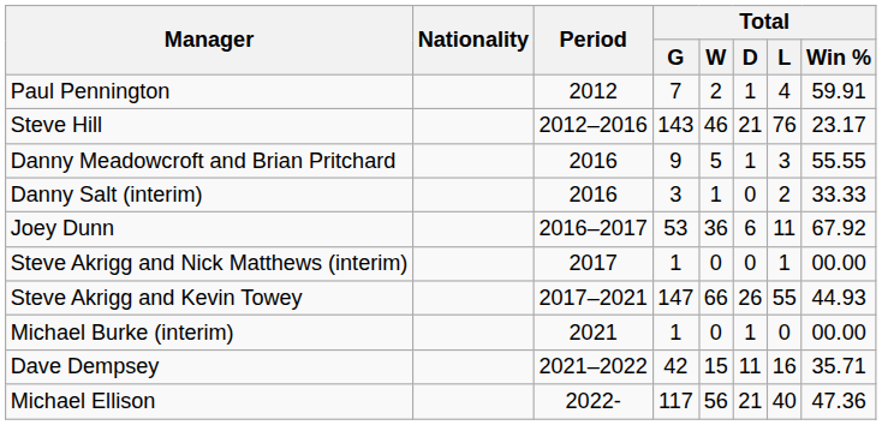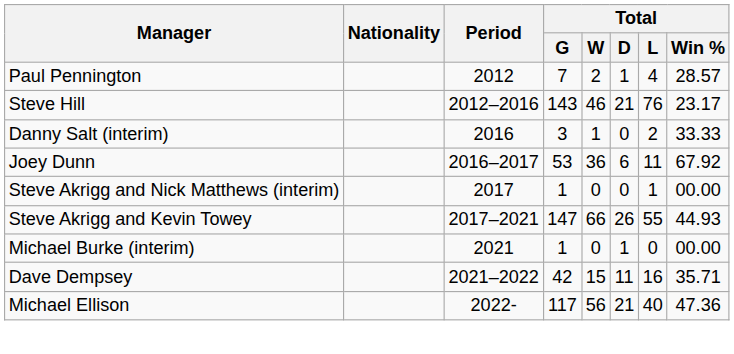Paul Pennington | Total / Win %: 59.91 -> 28.57
- row: Danny Meadowcroft and Brian Pritchard | 2016 | 9 | 5 | 1 | 3 | 55.55
